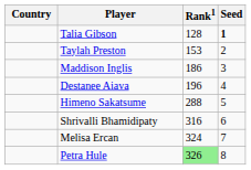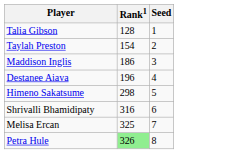- column: Country
Talia Gibson | Seed: bold -> normal
Taylah Preston | Rank1: 153 -> 154
Himeno Sakatsume | Rank1: 288 -> 298
Melisa Ercan | Rank1: 324 -> 325
